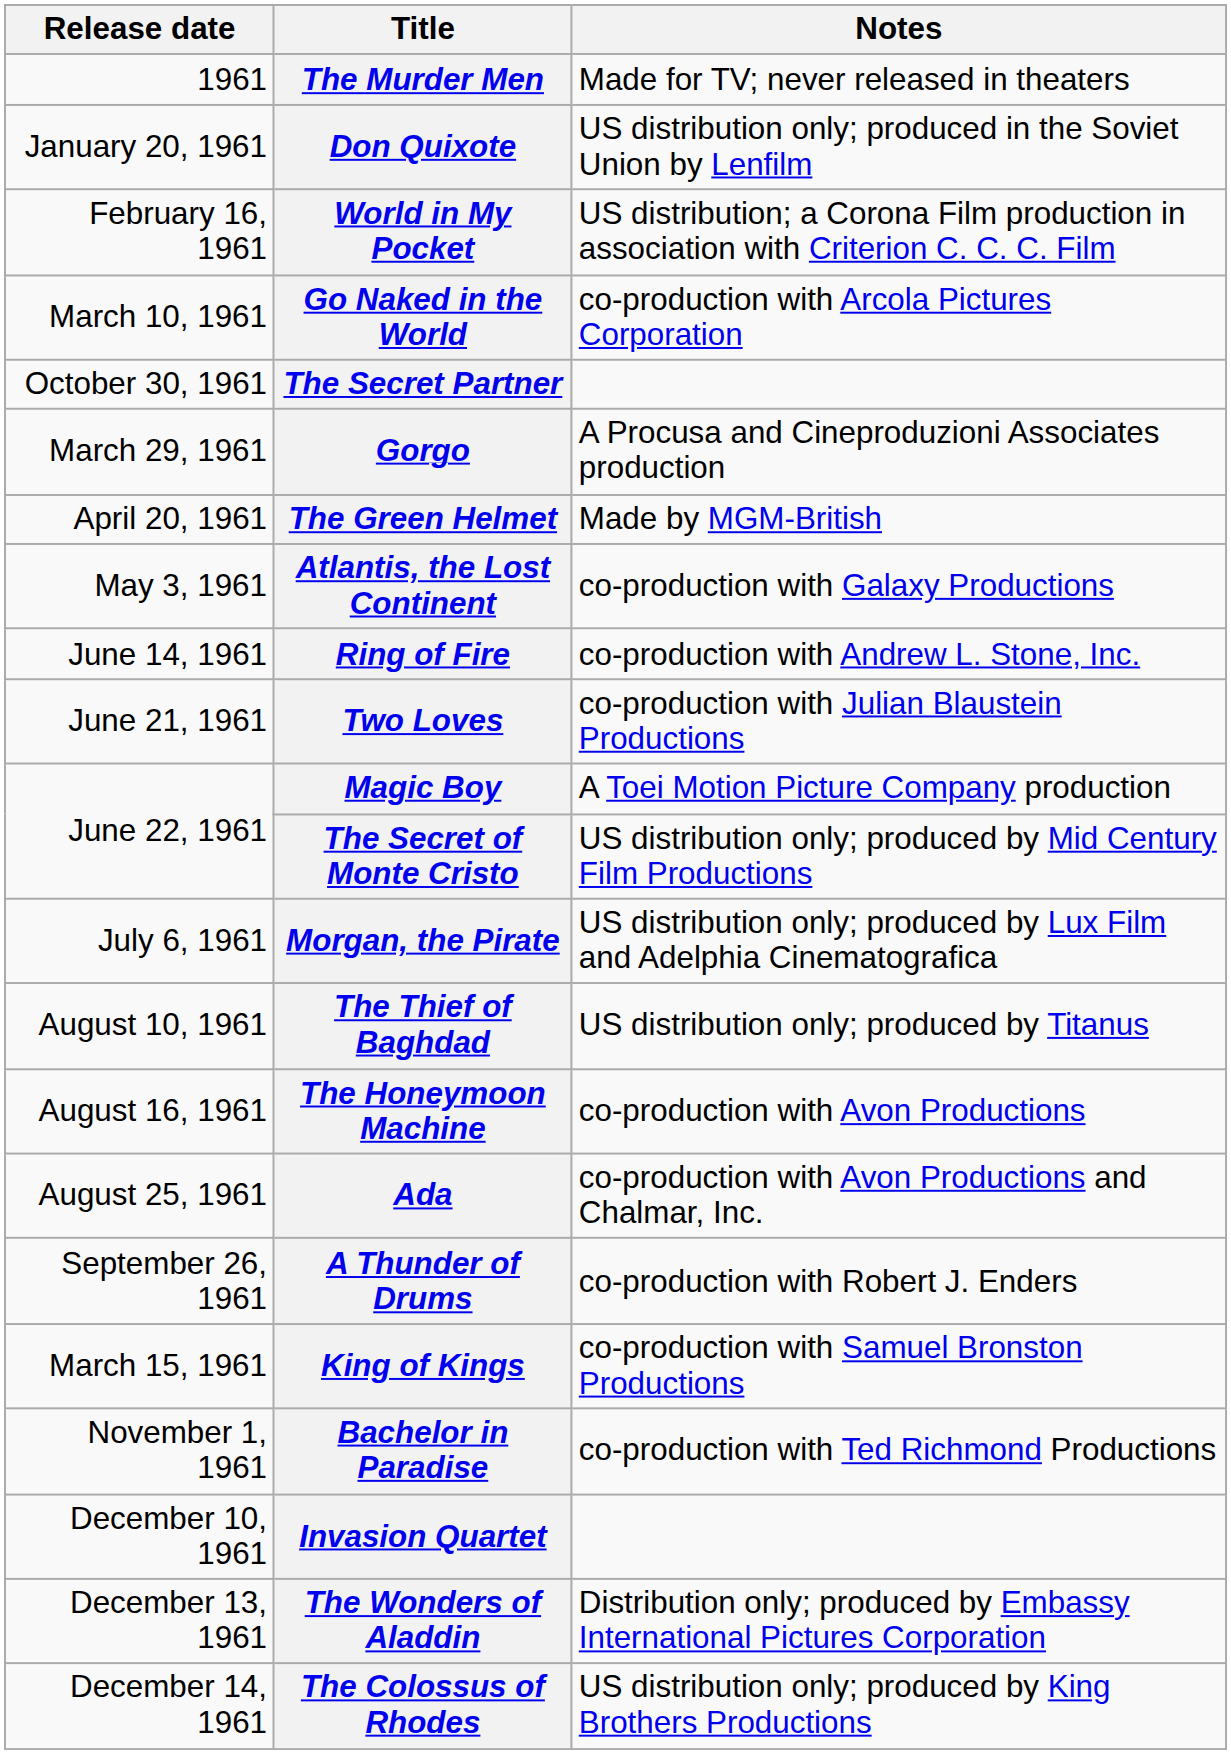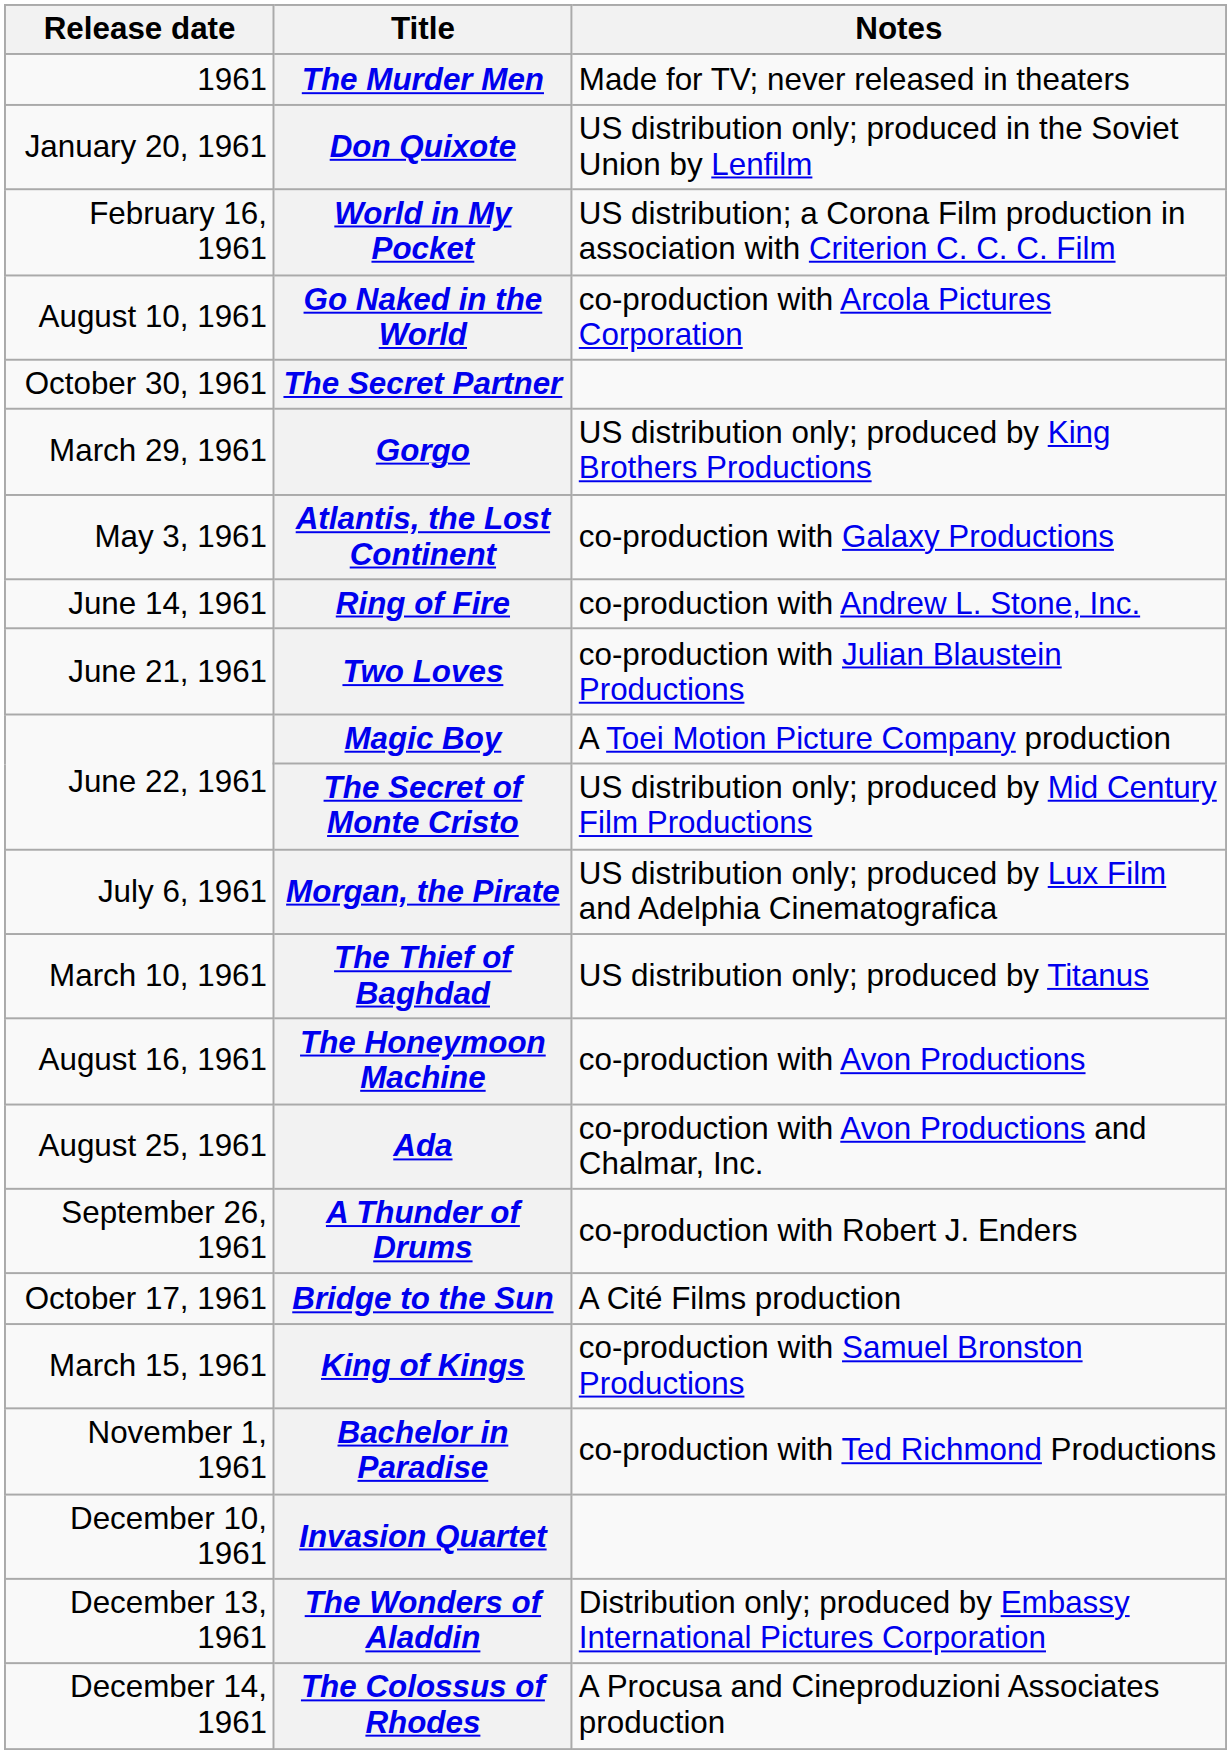Go Naked in the World | Release date: March 10, 1961 -> August 10, 1961
Gorgo | Notes: A Procusa and Cineproduzioni Associates production -> US distribution only; produced by King Brothers Productions
- row: April 20, 1961 | The Green Helmet | Made by MGM-British
The Thief of Baghdad | Release date: August 10, 1961 -> March 10, 1961
+ row: October 17, 1961 | Bridge to the Sun | A Cité Films production
The Colossus of Rhodes | Notes: US distribution only; produced by King Brothers Productions -> A Procusa and Cineproduzioni Associates production
